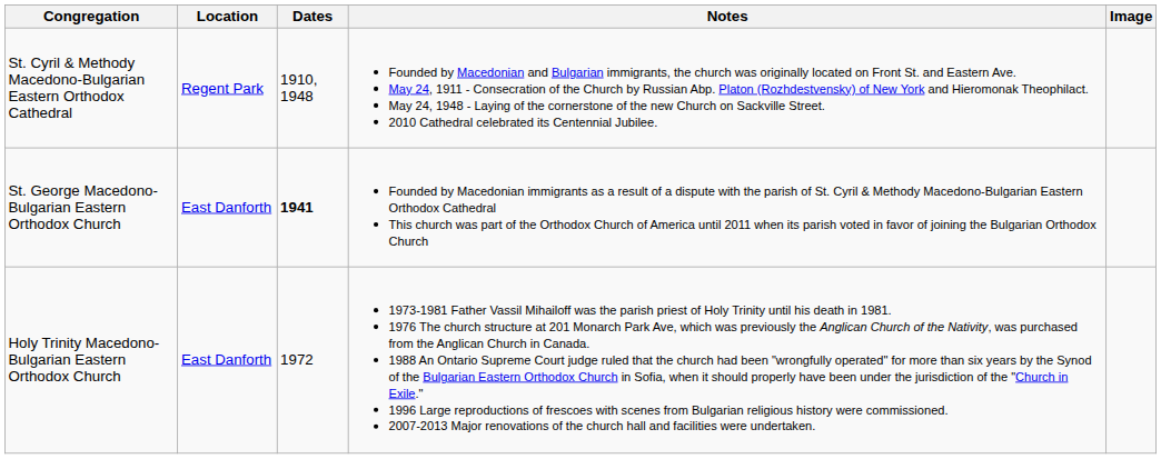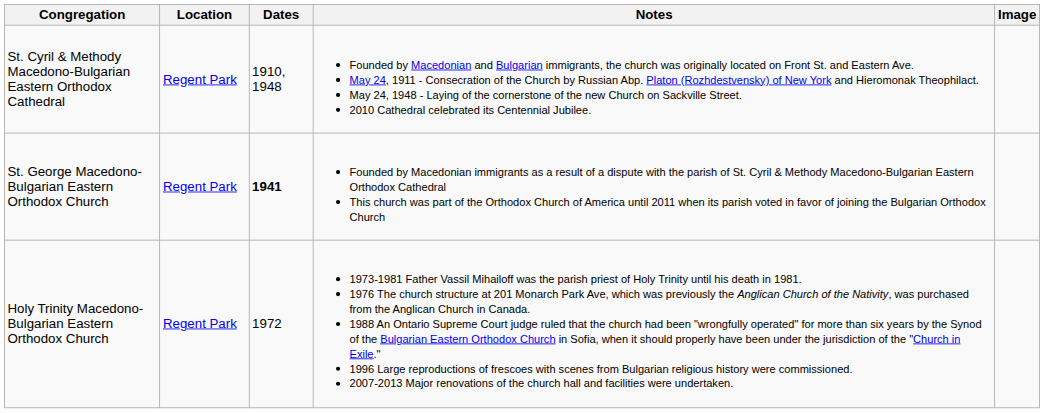St. George Macedono-Bulgarian Eastern Orthodox Church | Location: East Danforth -> Regent Park
Holy Trinity Macedono-Bulgarian Eastern Orthodox Church | Location: East Danforth -> Regent Park
